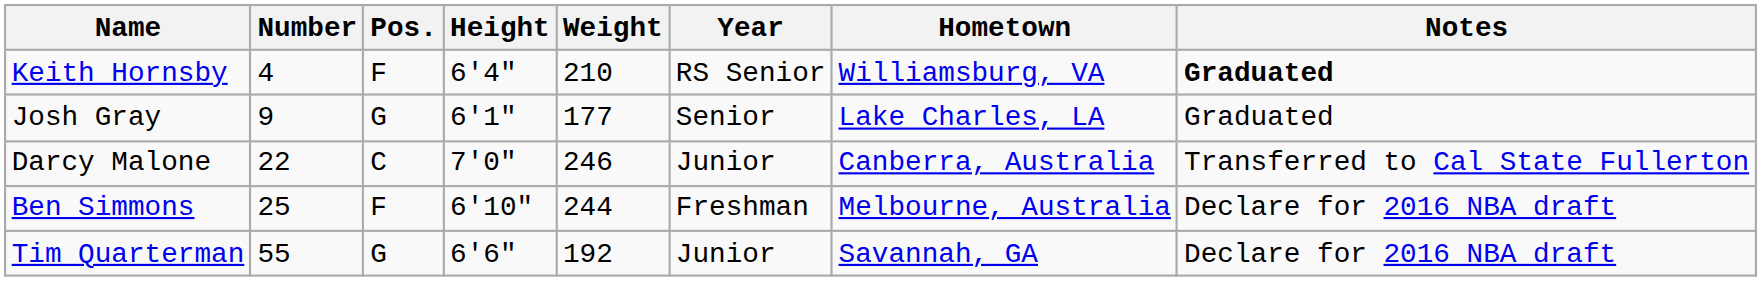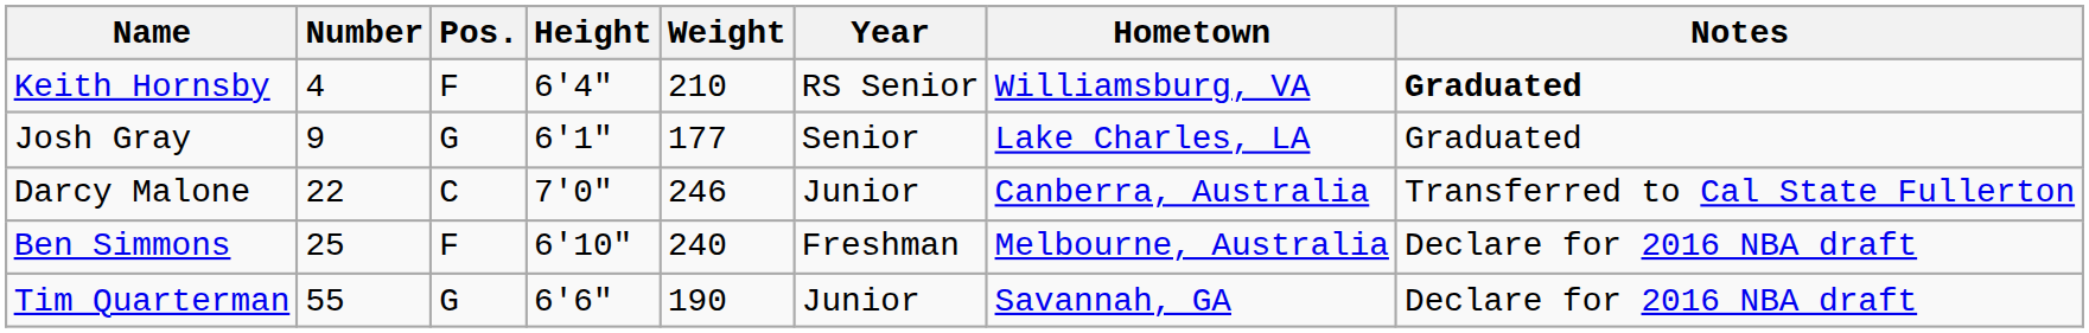Ben Simmons | Weight: 244 -> 240
Tim Quarterman | Weight: 192 -> 190
